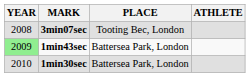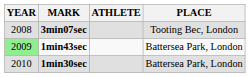columns swapped: ATHLETE <-> PLACE
